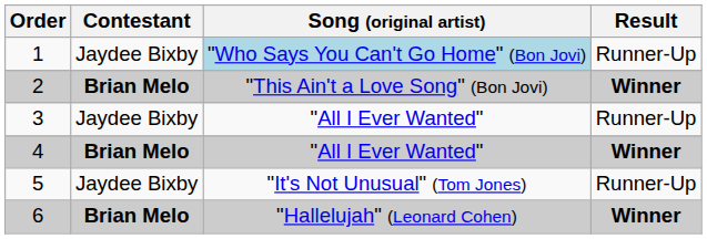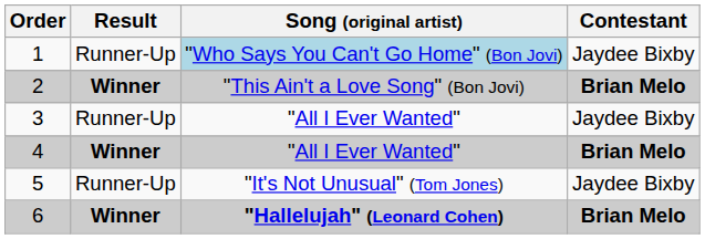columns swapped: Contestant <-> Result
6 | Song (original artist): normal -> bold
